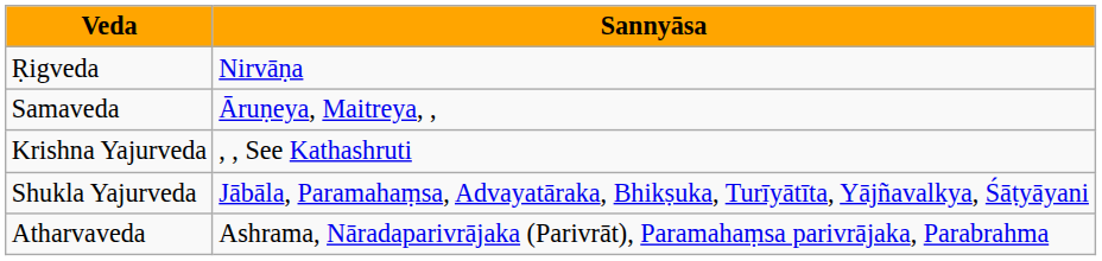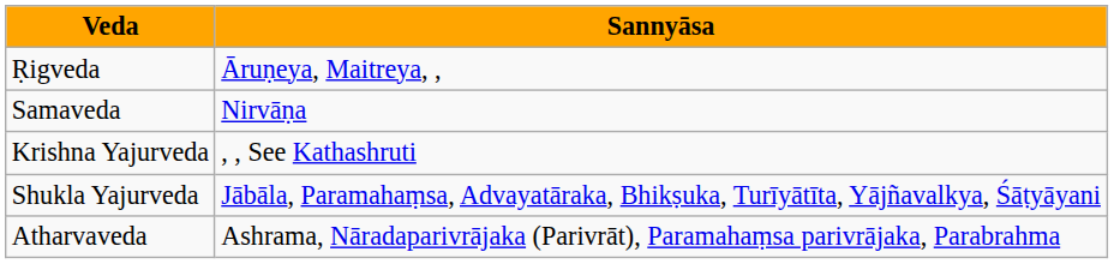Ṛigveda | Sannyāsa: Nirvāṇa -> Āruṇeya, Maitreya, ,
Samaveda | Sannyāsa: Āruṇeya, Maitreya, , -> Nirvāṇa
